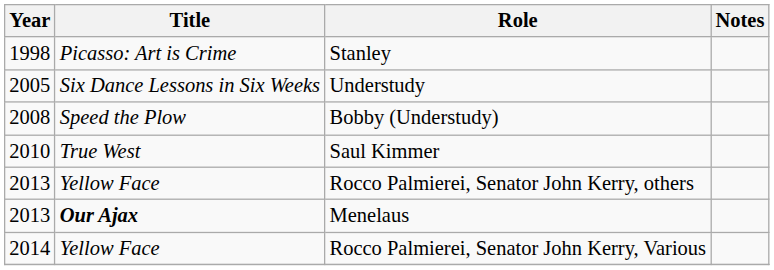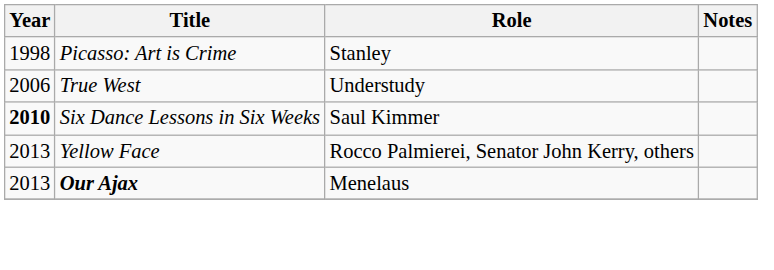Understudy | Year: 2005 -> 2006
Understudy | Title: Six Dance Lessons in Six Weeks -> True West
- row: 2008 | Speed the Plow | Bobby (Understudy)
Saul Kimmer | Year: normal -> bold
Saul Kimmer | Title: True West -> Six Dance Lessons in Six Weeks
- row: 2014 | Yellow Face | Rocco Palmierei, Senator John Kerry, Various
